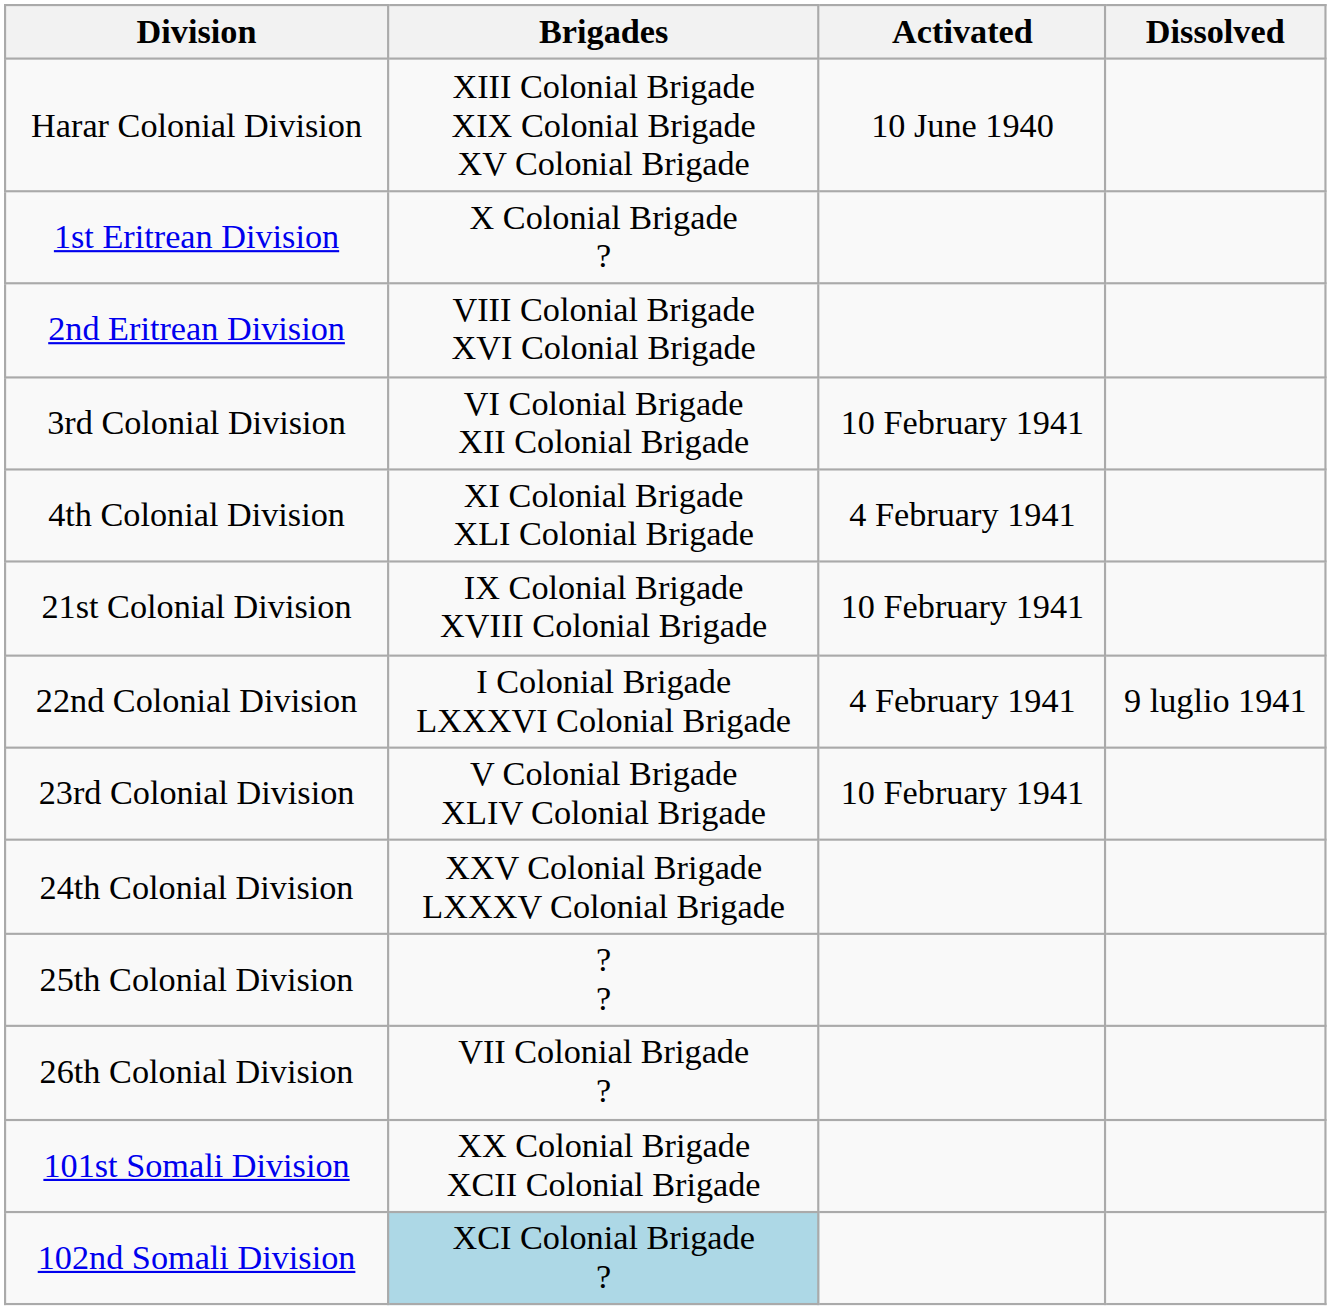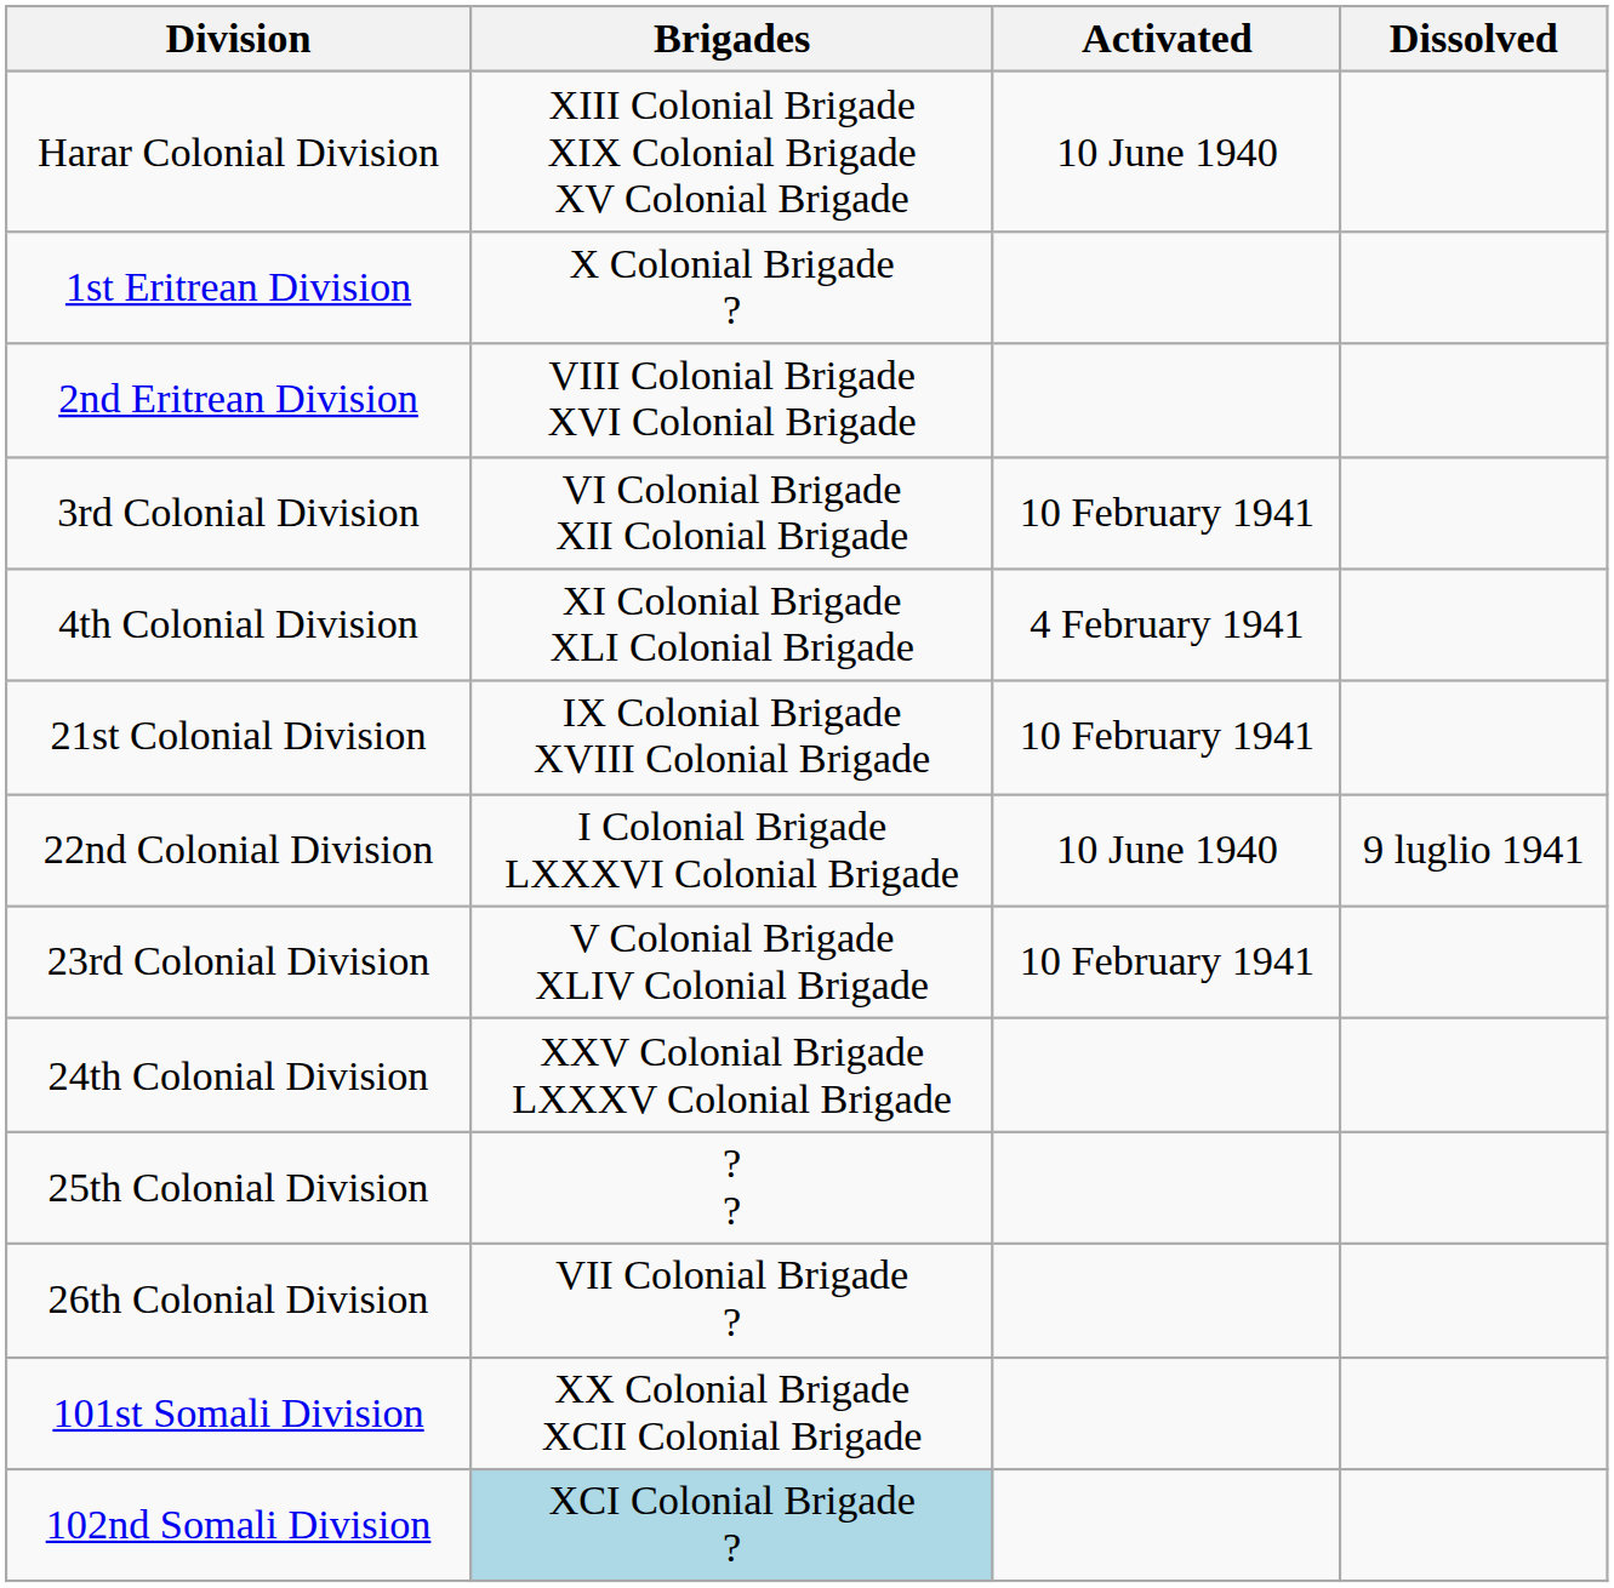22nd Colonial Division | Activated: 4 February 1941 -> 10 June 1940
